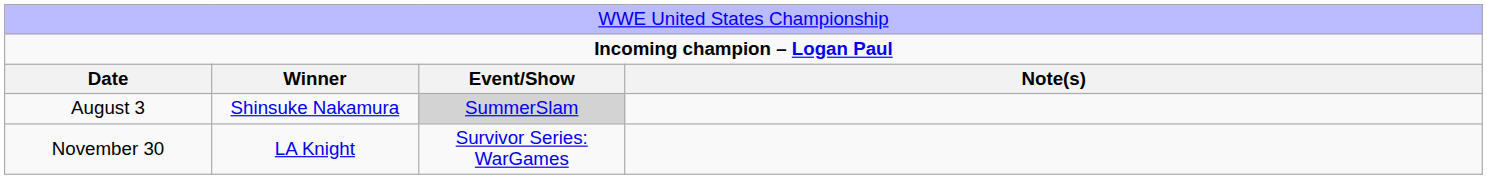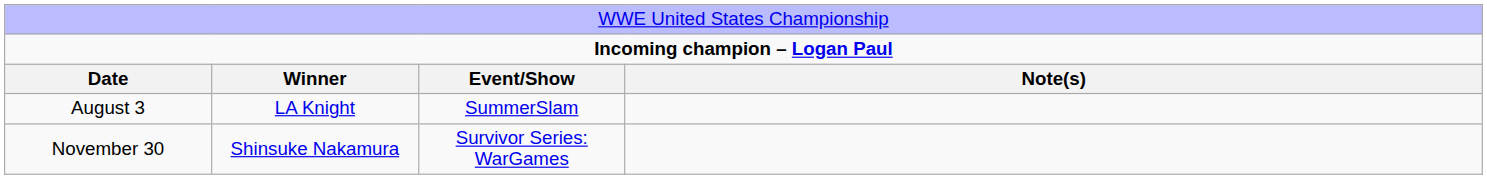August 3 | column 2: Shinsuke Nakamura -> LA Knight
August 3 | column 3: lightgrey background -> no background
November 30 | column 2: LA Knight -> Shinsuke Nakamura
